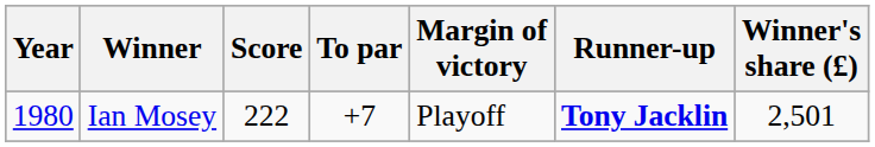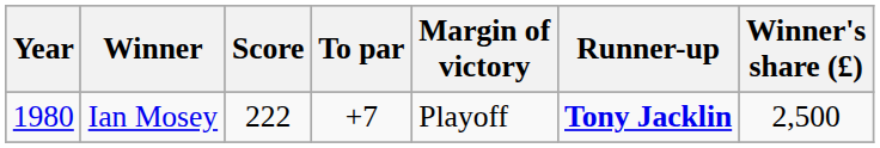Ian Mosey | Winner's share (£): 2,501 -> 2,500
